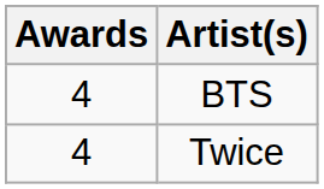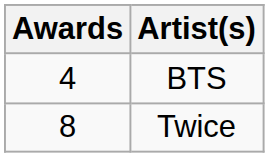Twice | Awards: 4 -> 8
